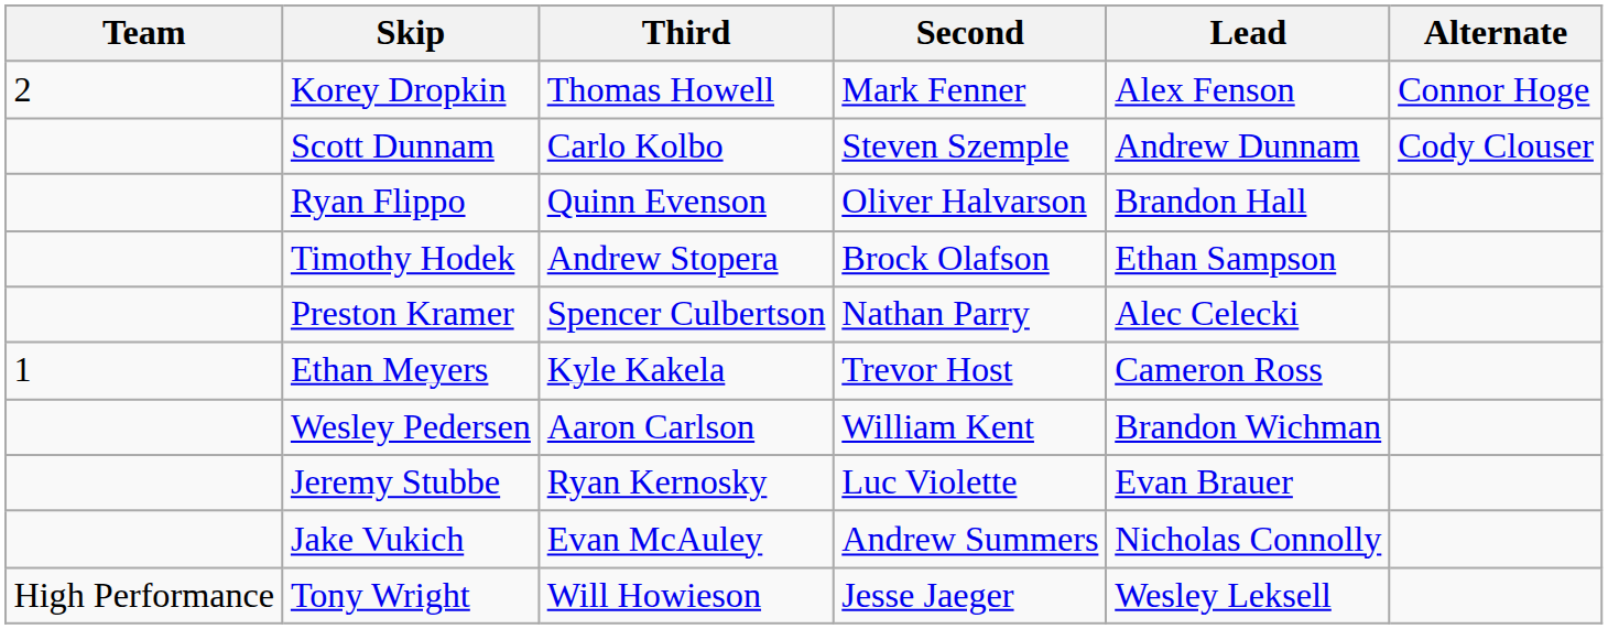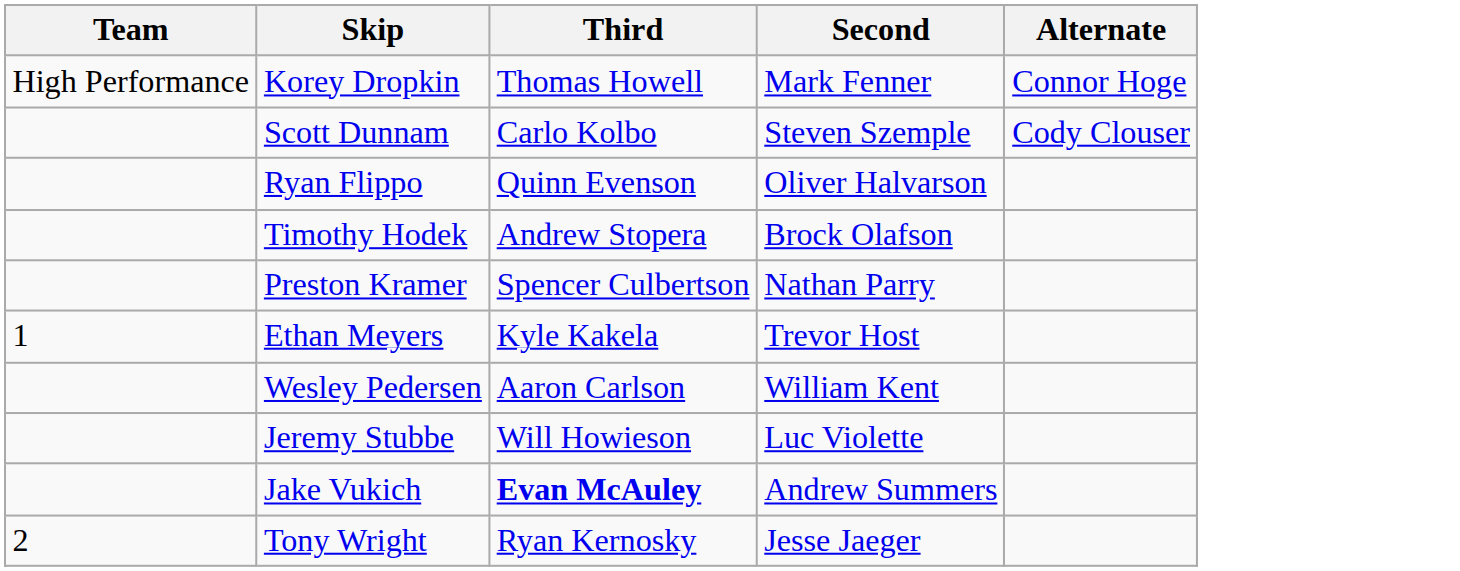- column: Lead | Alex Fenson | Andrew Dunnam | Brandon Hall | Ethan Sampson | Alec Celecki | Cameron Ross | Brandon Wichman | Evan Brauer | Nicholas Connolly | Wesley Leksell
Korey Dropkin | Team: 2 -> High Performance
Jeremy Stubbe | Third: Ryan Kernosky -> Will Howieson
Jake Vukich | Third: normal -> bold
Tony Wright | Team: High Performance -> 2
Tony Wright | Third: Will Howieson -> Ryan Kernosky
